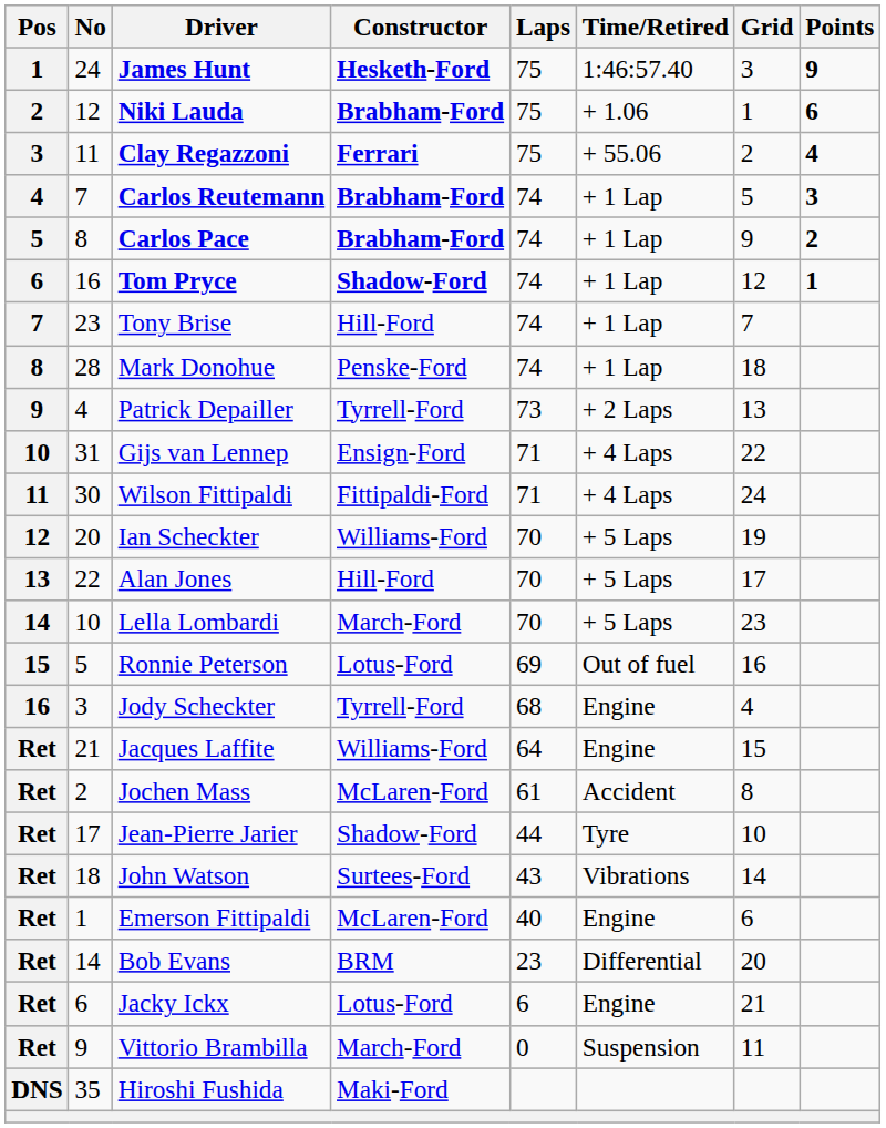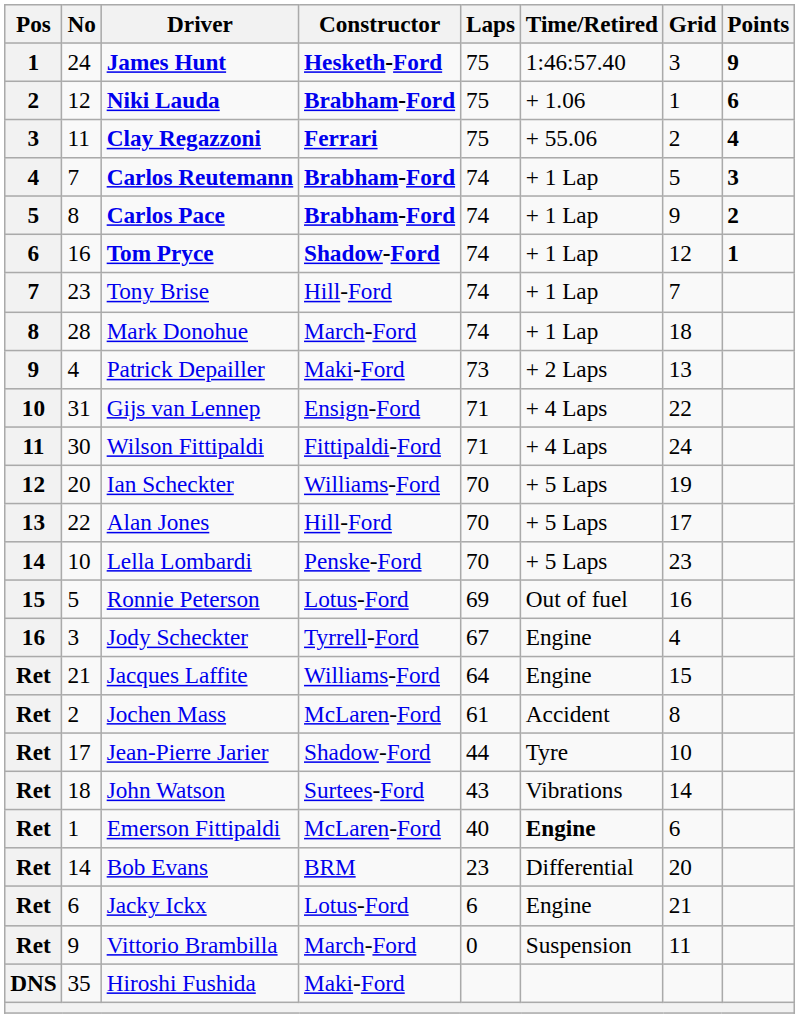Mark Donohue | Constructor: Penske-Ford -> March-Ford
Patrick Depailler | Constructor: Tyrrell-Ford -> Maki-Ford
Lella Lombardi | Constructor: March-Ford -> Penske-Ford
Jody Scheckter | Laps: 68 -> 67
Emerson Fittipaldi | Time/Retired: normal -> bold
